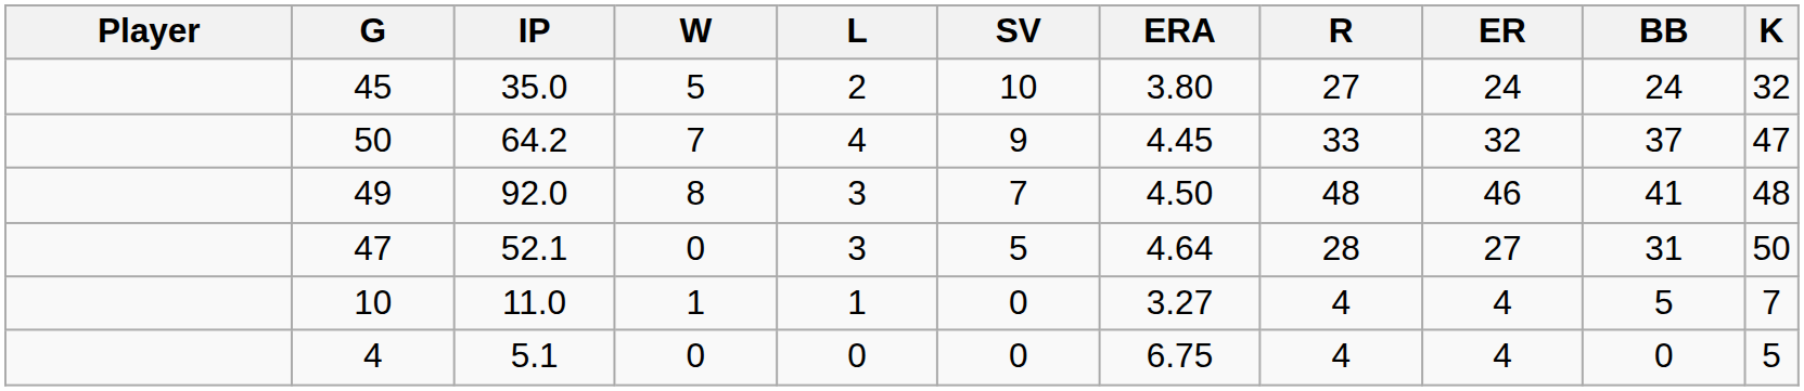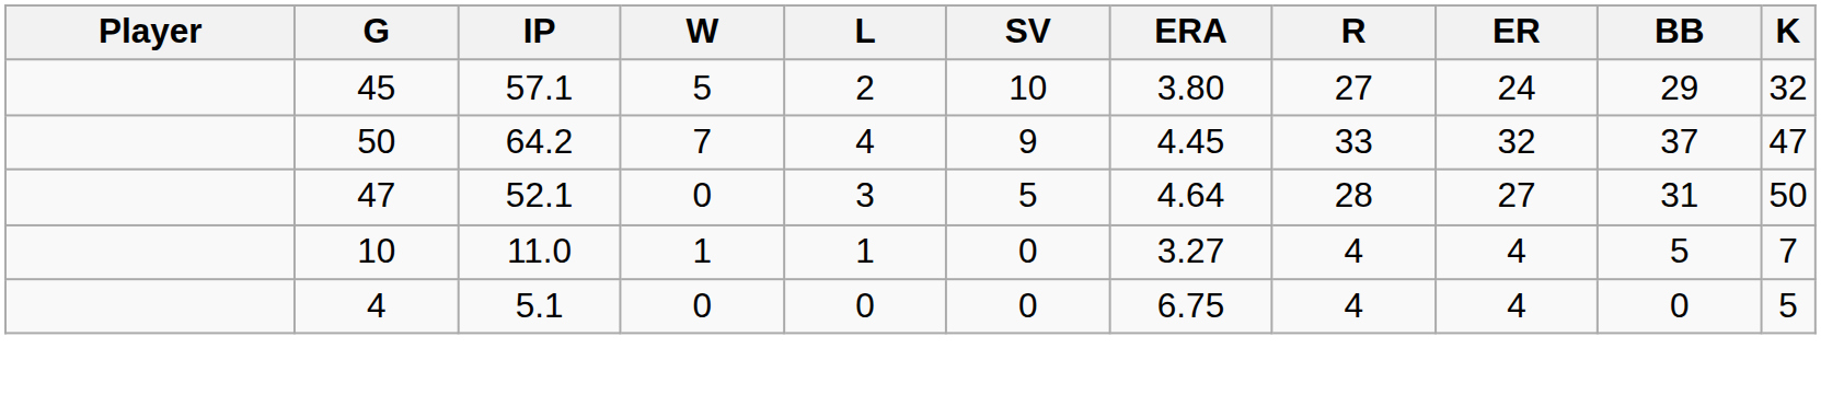45 | IP: 35.0 -> 57.1
45 | BB: 24 -> 29
- row: 49 | 92.0 | 8 | 3 | 7 | 4.50 | 48 | 46 | 41 | 48
